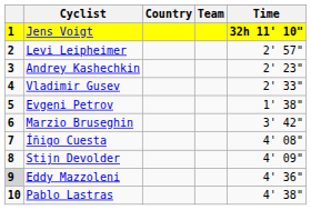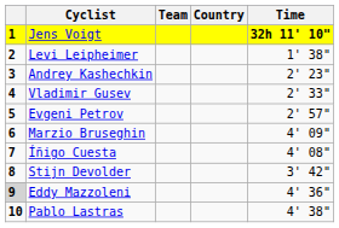columns swapped: Country <-> Team
Levi Leipheimer | Time: 2' 57" -> 1' 38"
Evgeni Petrov | Time: 1' 38" -> 2' 57"
Marzio Bruseghin | Time: 3' 42" -> 4' 09"
Stijn Devolder | Time: 4' 09" -> 3' 42"
